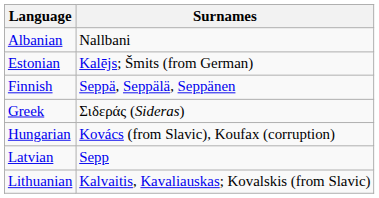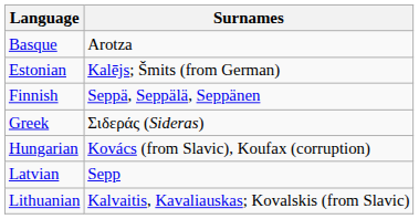- row: Albanian | Nallbani
+ row: Basque | Arotza
